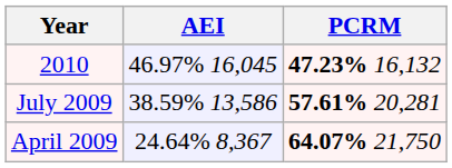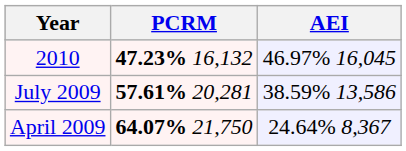columns swapped: AEI <-> PCRM
